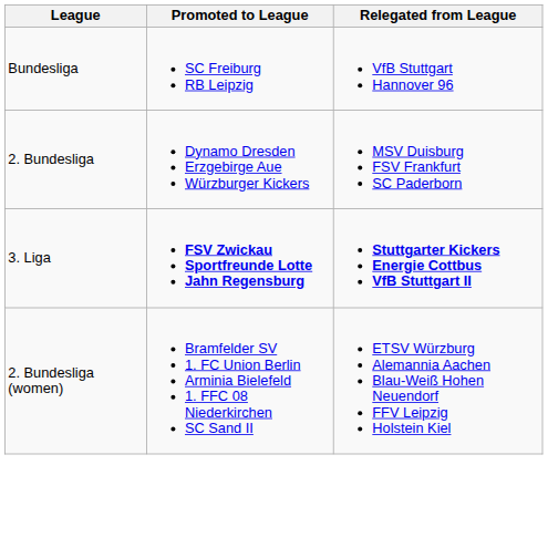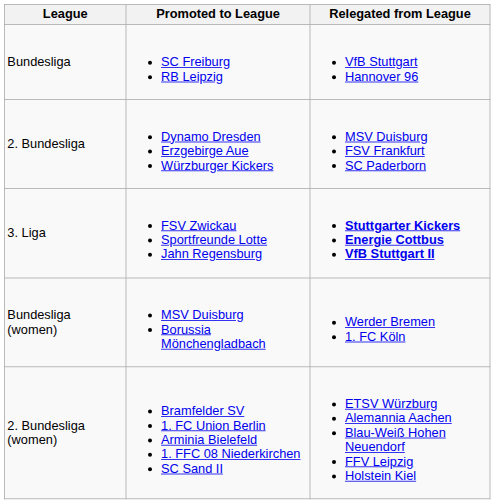3. Liga | Promoted to League: bold -> normal
+ row: Bundesliga (women) | MSV Duisburg Borussia Mönchengladbach | Werder Bremen 1. FC Köln
